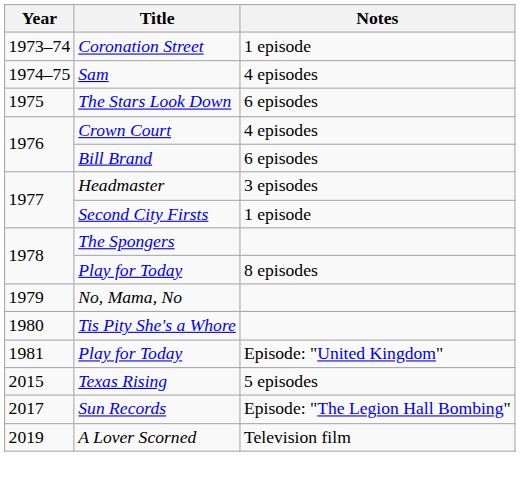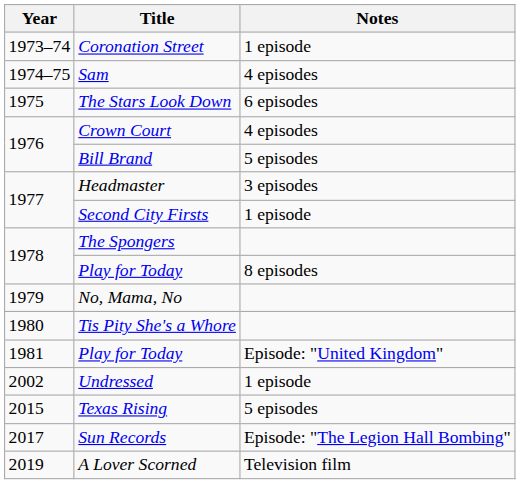Bill Brand | Notes: 6 episodes -> 5 episodes
+ row: 2002 | Undressed | 1 episode
